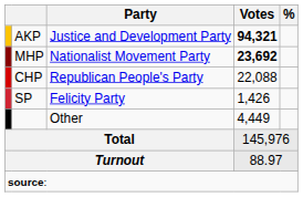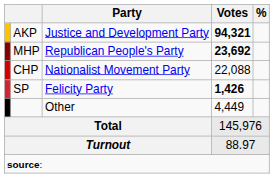MHP | Party: Nationalist Movement Party -> Republican People's Party
CHP | Party: Republican People's Party -> Nationalist Movement Party
SP | Votes: normal -> bold
